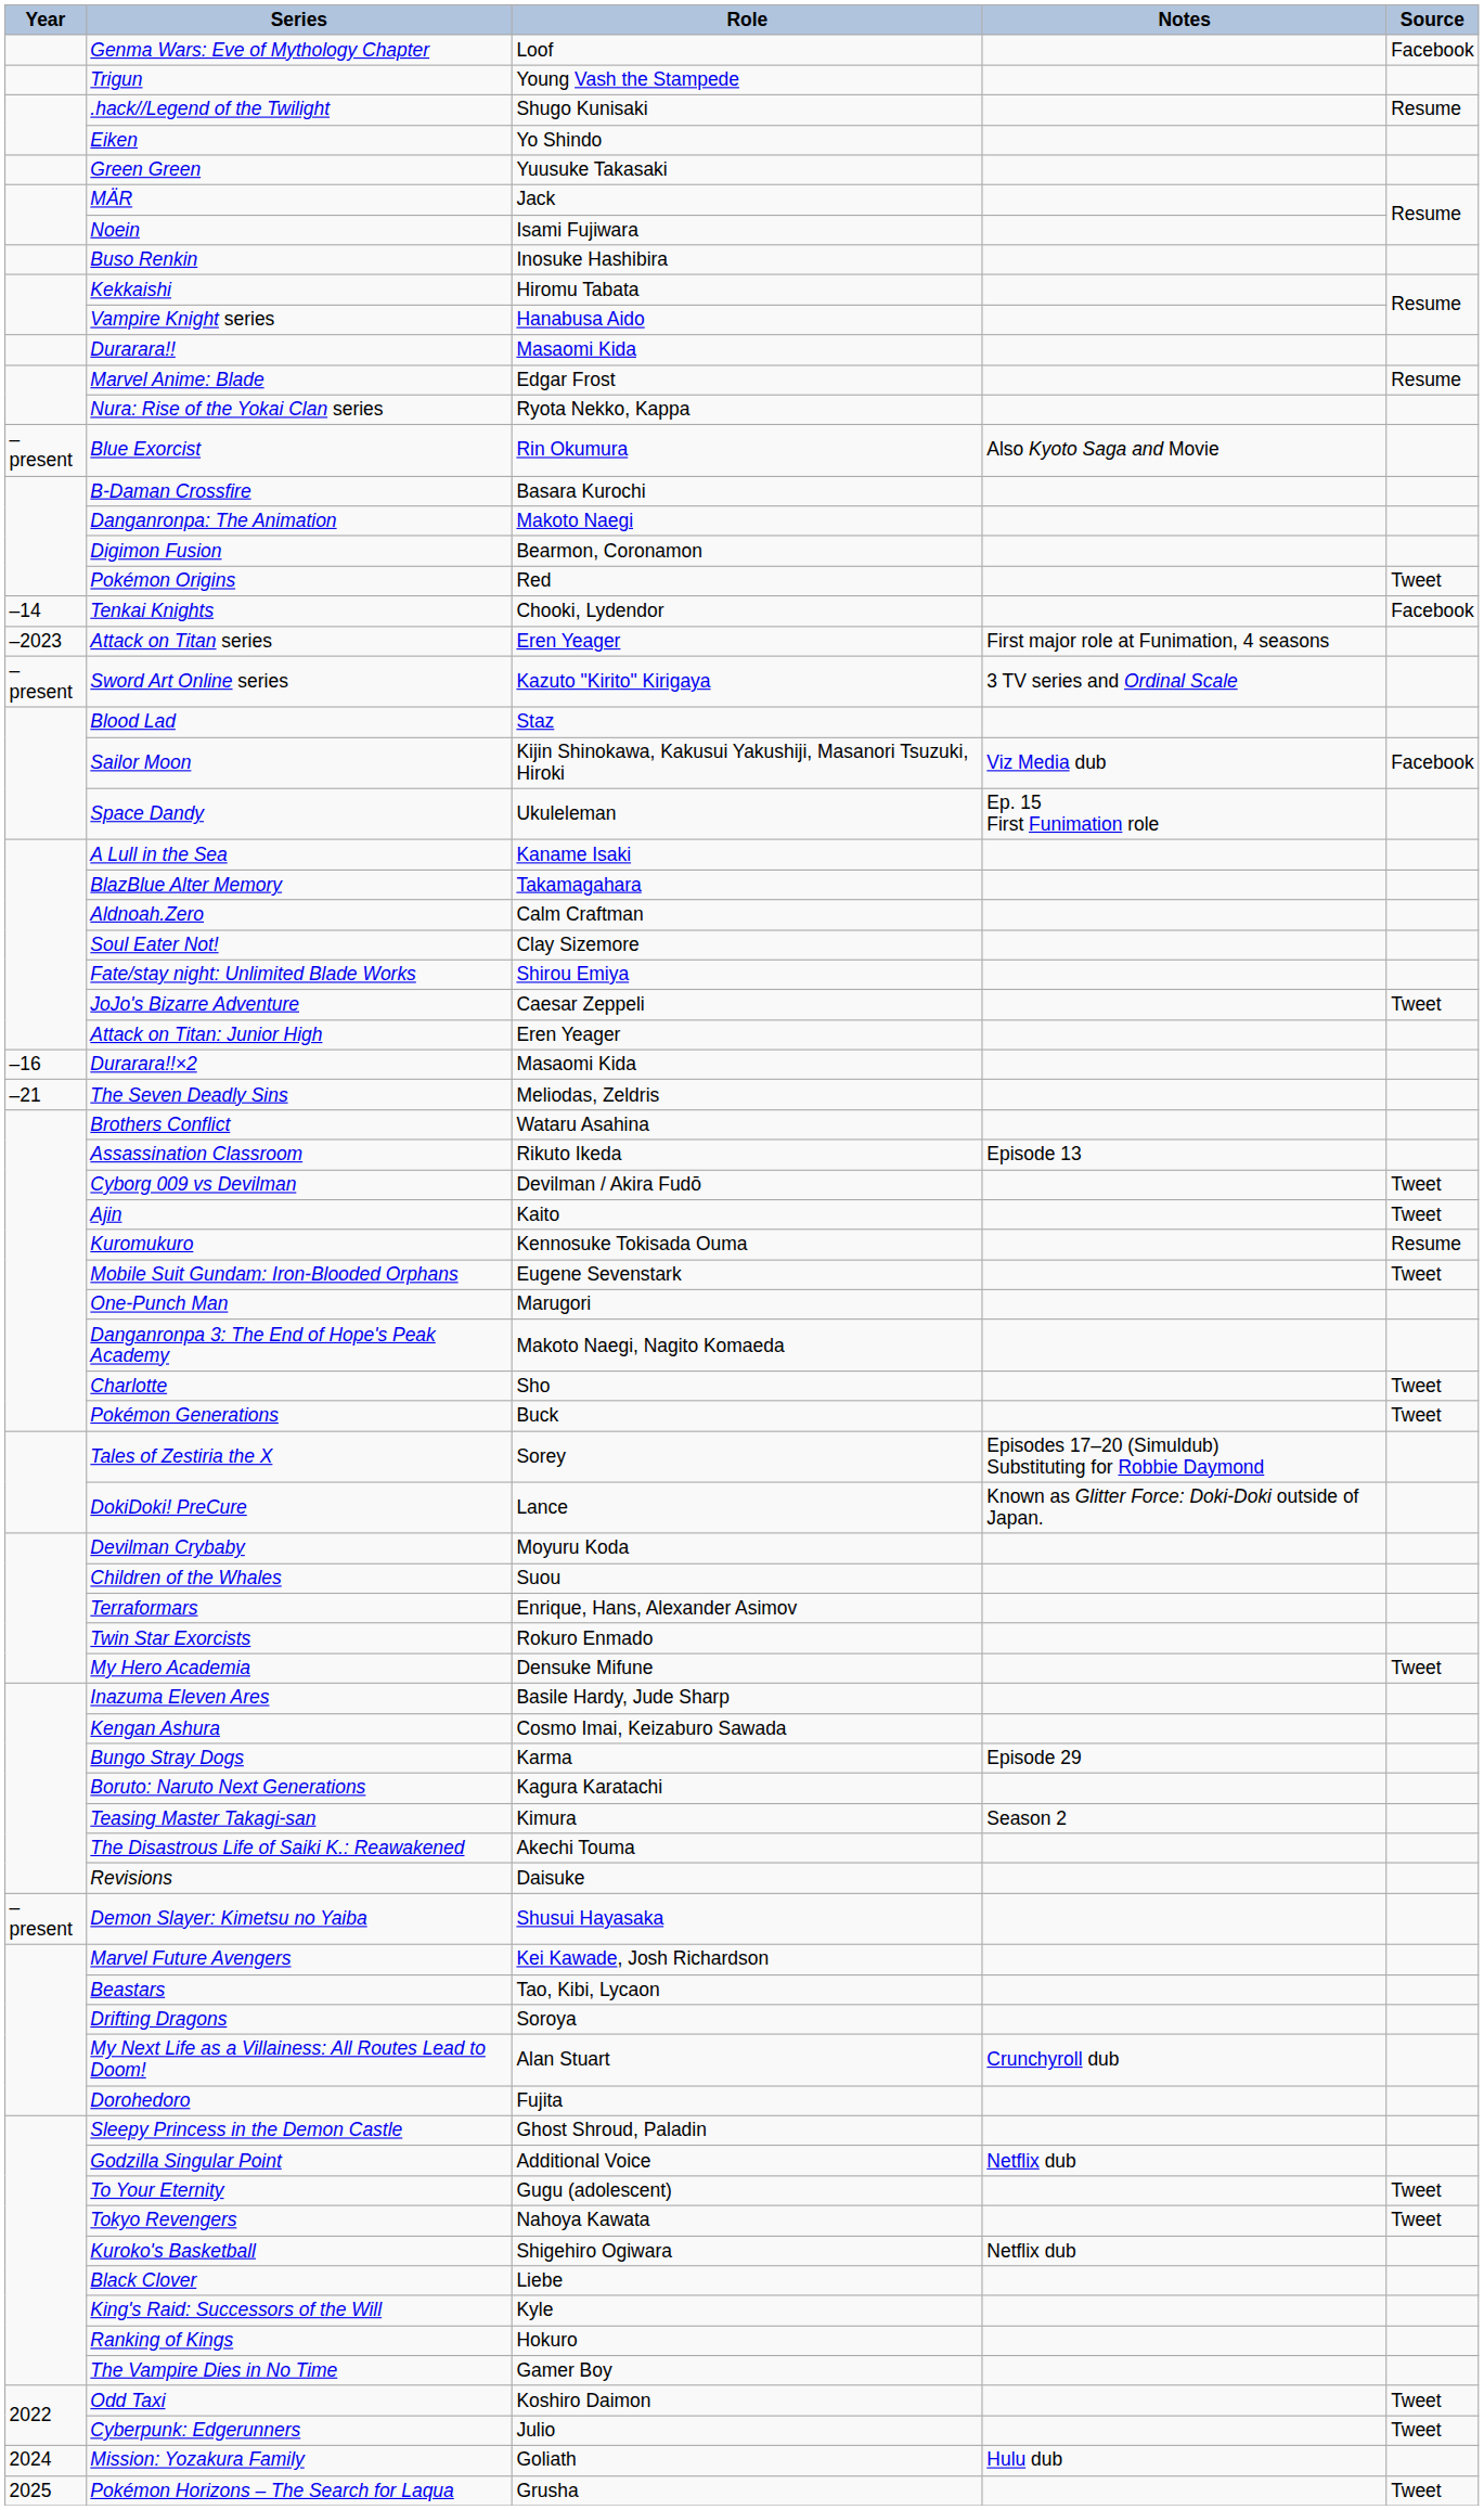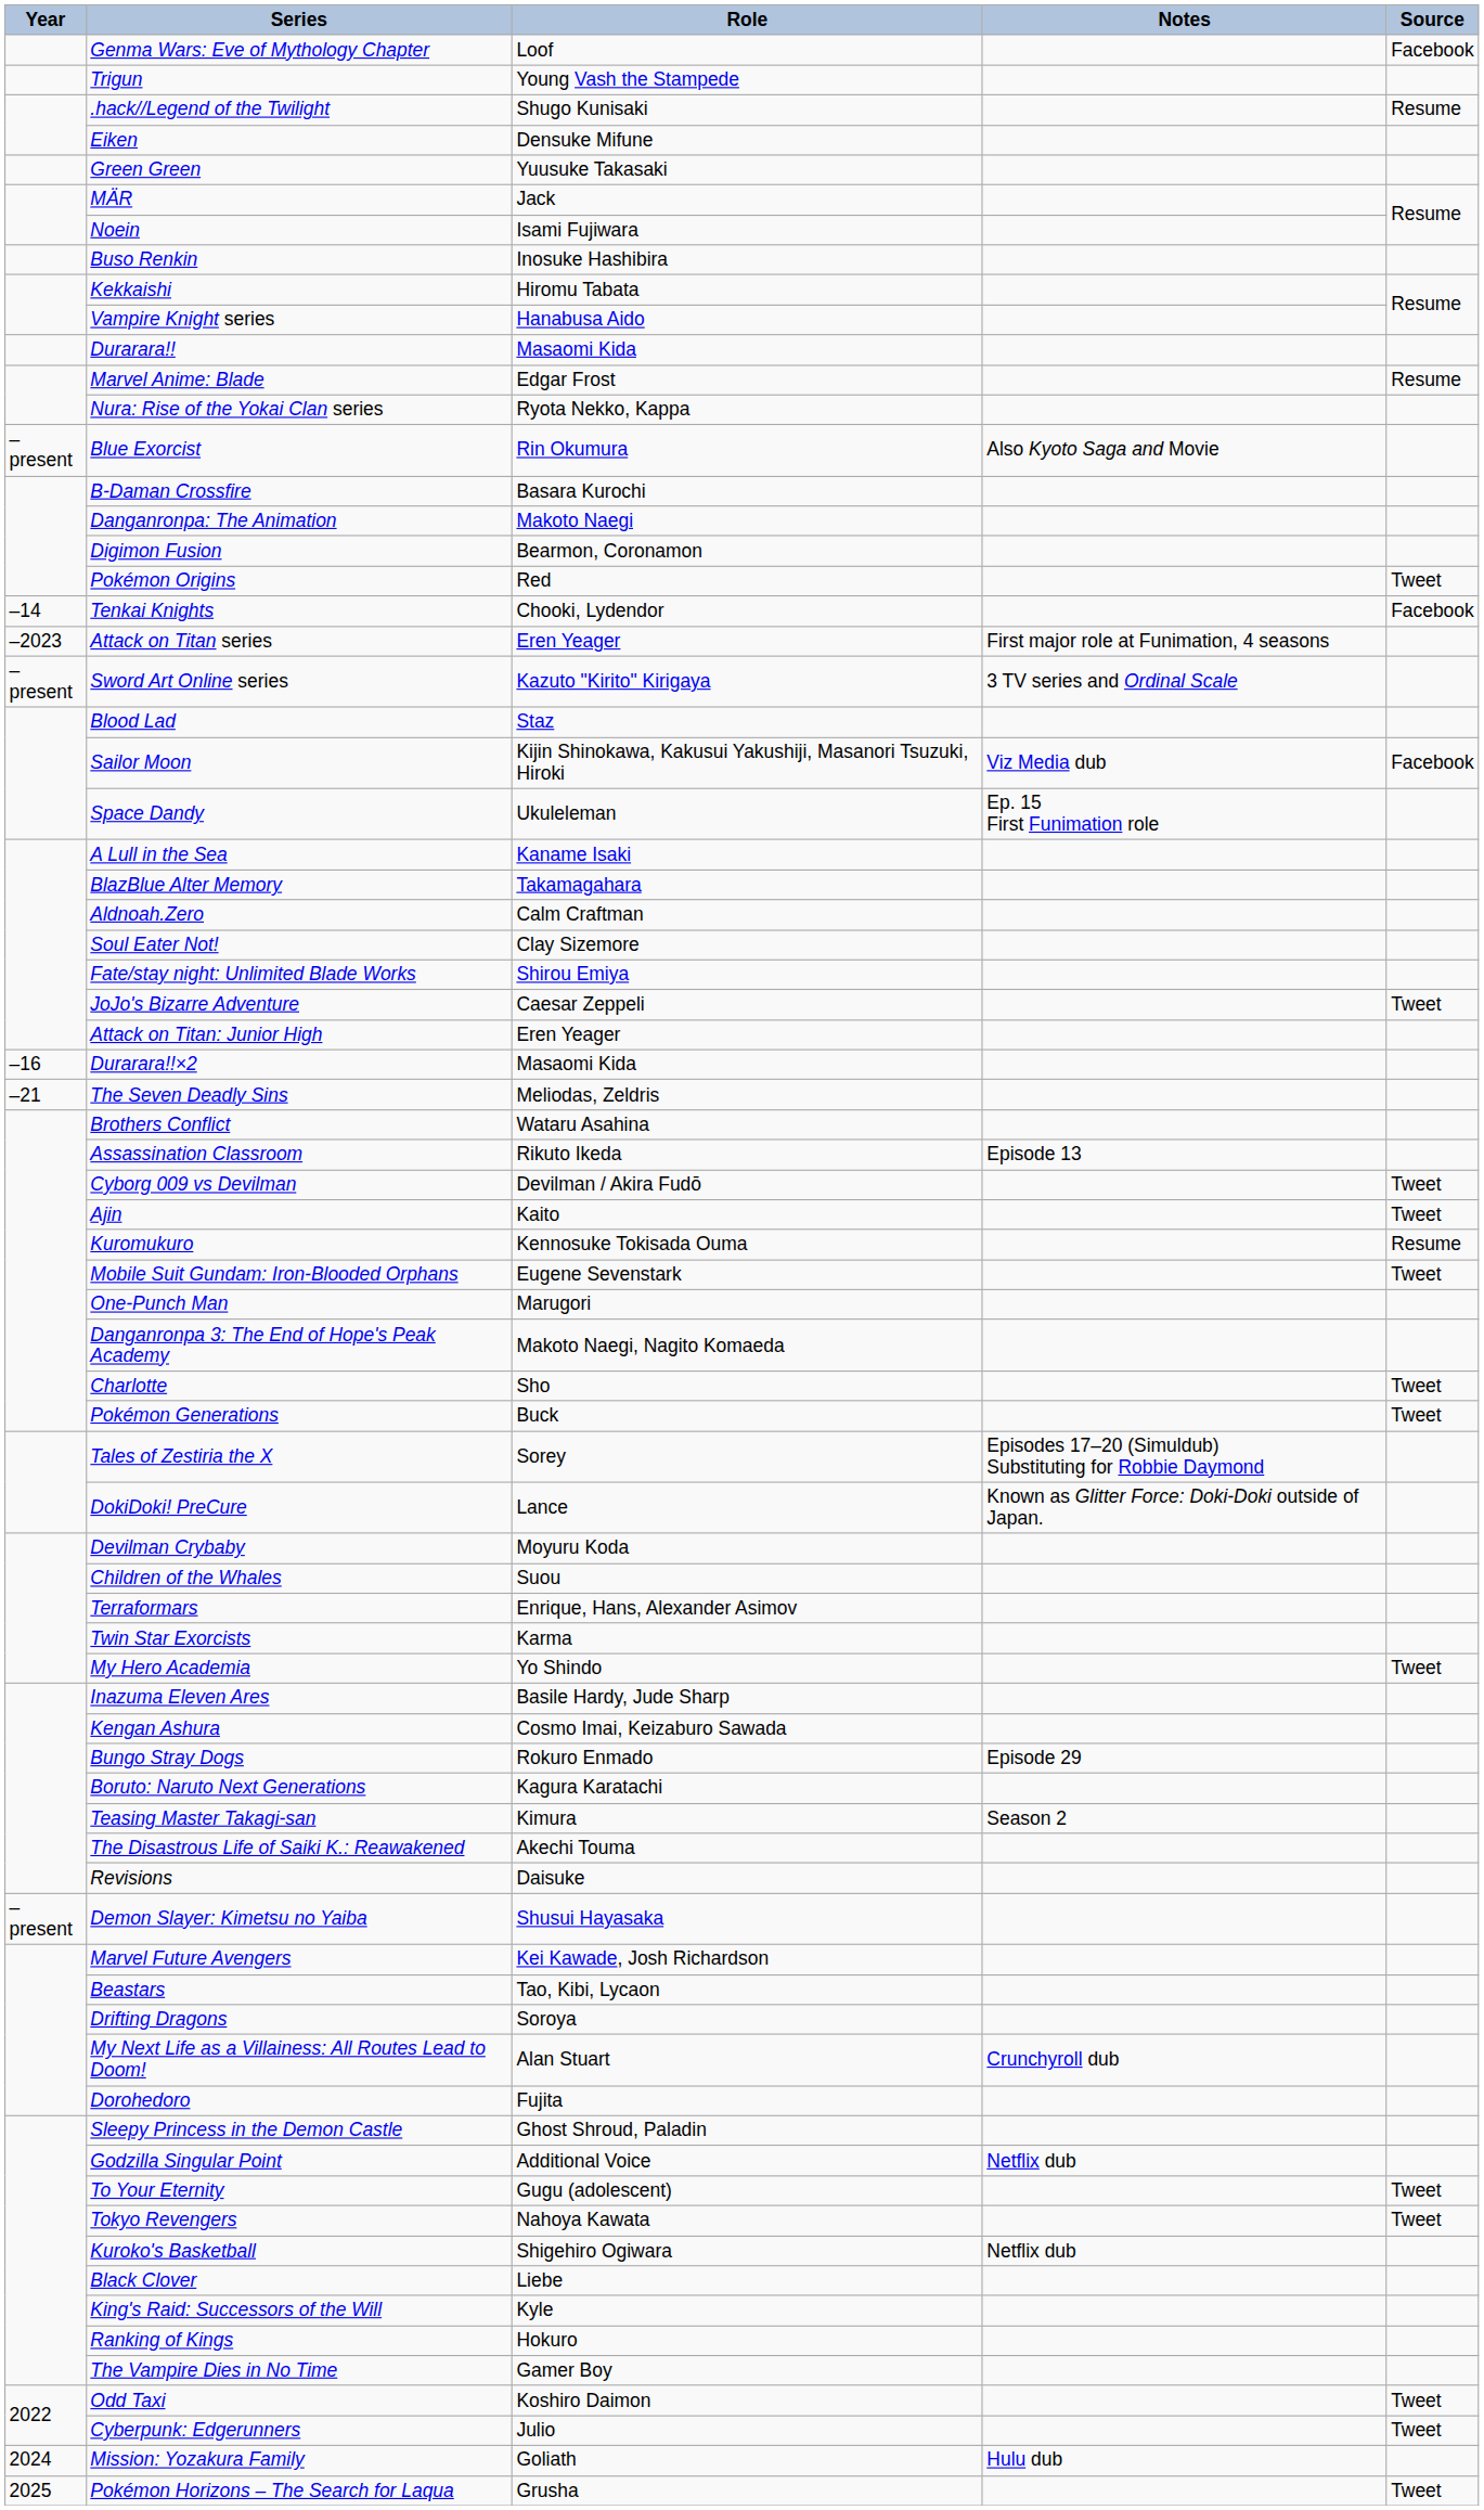Eiken | Role: Yo Shindo -> Densuke Mifune
Twin Star Exorcists | Role: Rokuro Enmado -> Karma
My Hero Academia | Role: Densuke Mifune -> Yo Shindo
Bungo Stray Dogs | Role: Karma -> Rokuro Enmado
